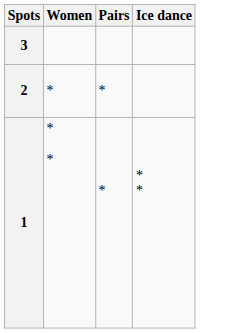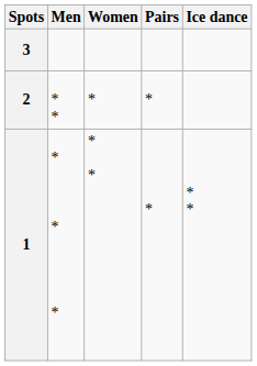+ column: Men | * * | * * *
